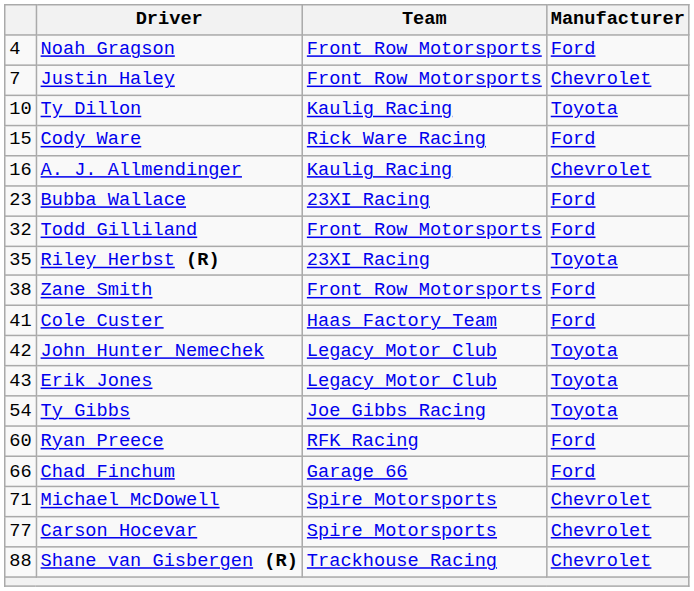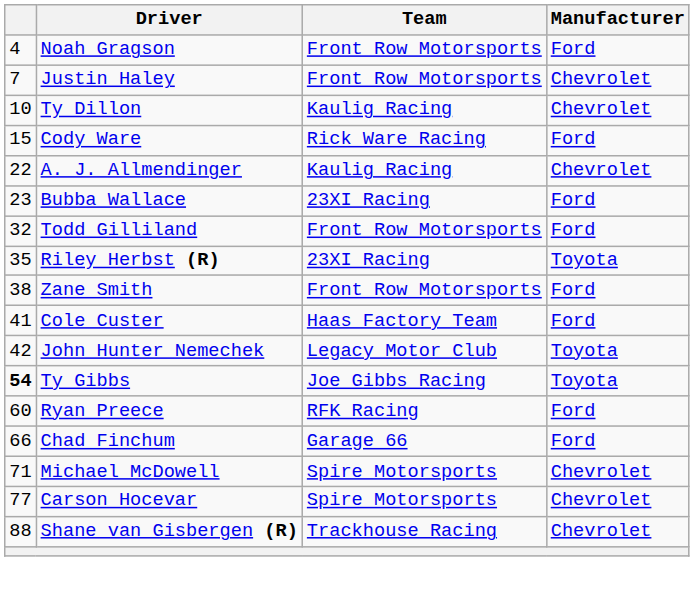Ty Dillon | Manufacturer: Toyota -> Chevrolet
A. J. Allmendinger | column 1: 16 -> 22
- row: 43 | Erik Jones | Legacy Motor Club | Toyota
Ty Gibbs | column 1: normal -> bold
